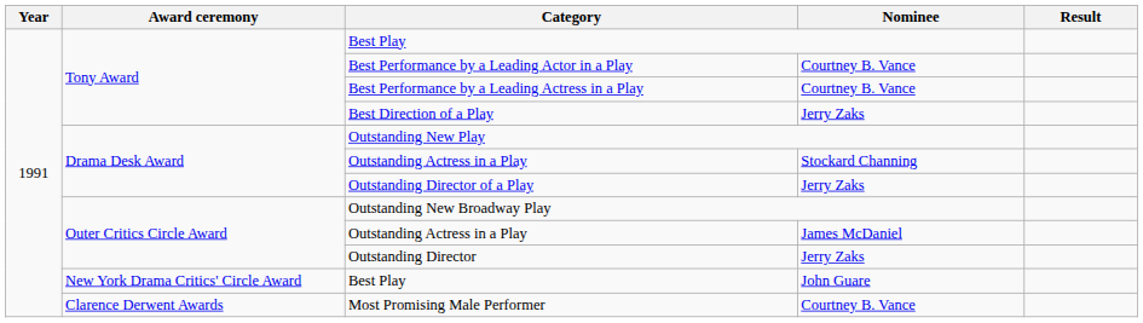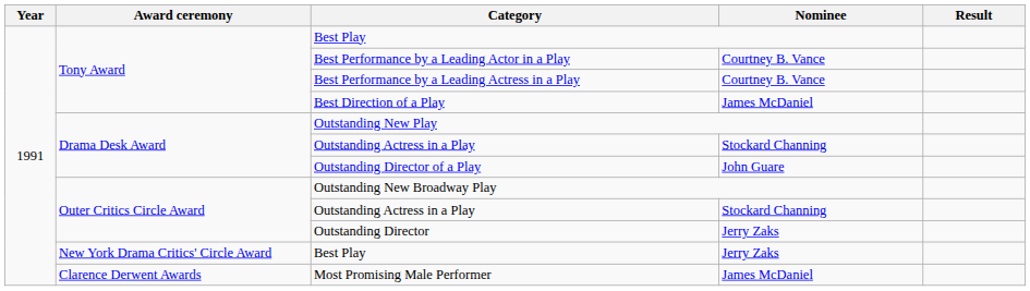Best Direction of a Play | Nominee: Jerry Zaks -> James McDaniel
Outstanding Director of a Play | Nominee: Jerry Zaks -> John Guare
Outer Critics Circle Award / Outstanding Actress in a Play | Nominee: James McDaniel -> Stockard Channing
New York Drama Critics' Circle Award / Best Play | Nominee: John Guare -> Jerry Zaks
Most Promising Male Performer | Nominee: Courtney B. Vance -> James McDaniel
